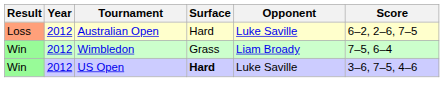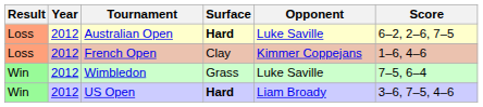Australian Open | Surface: normal -> bold
+ row: Loss | 2012 | French Open | Clay | Kimmer Coppejans | 1–6, 4–6
Wimbledon | Opponent: Liam Broady -> Luke Saville
US Open | Opponent: Luke Saville -> Liam Broady
